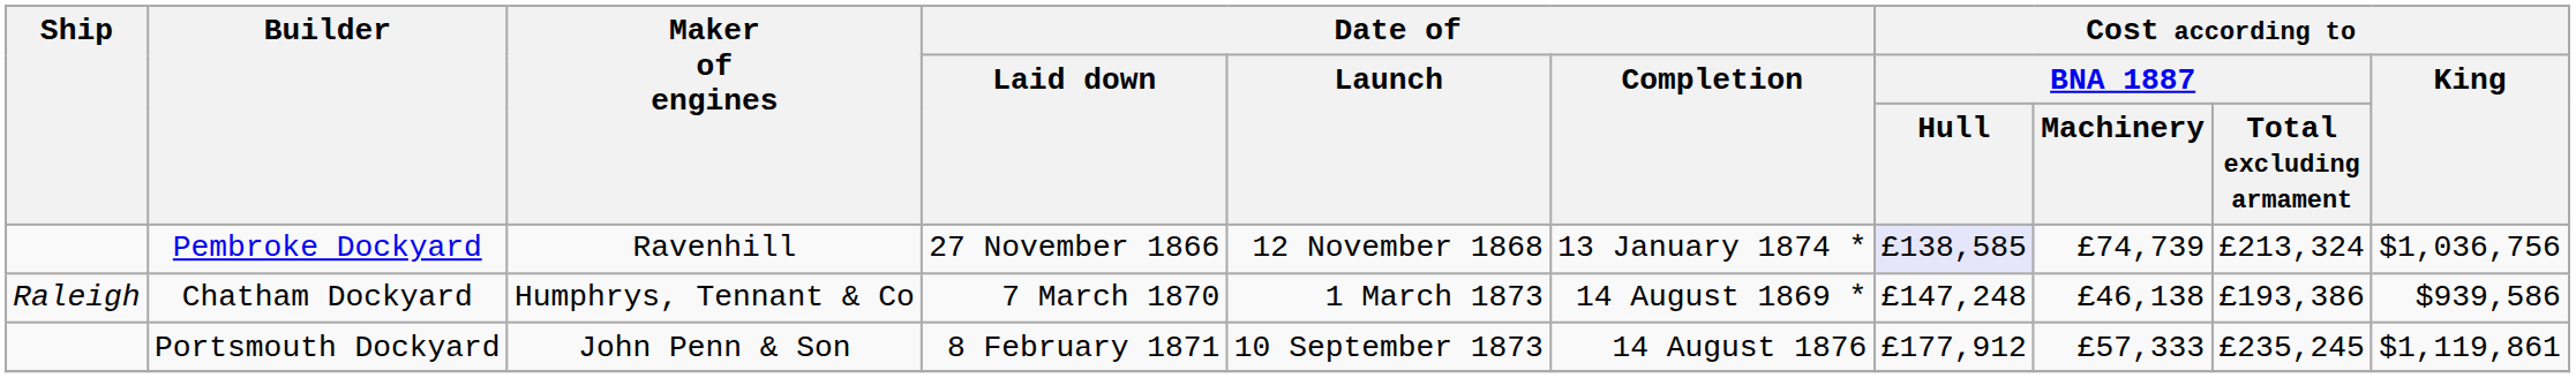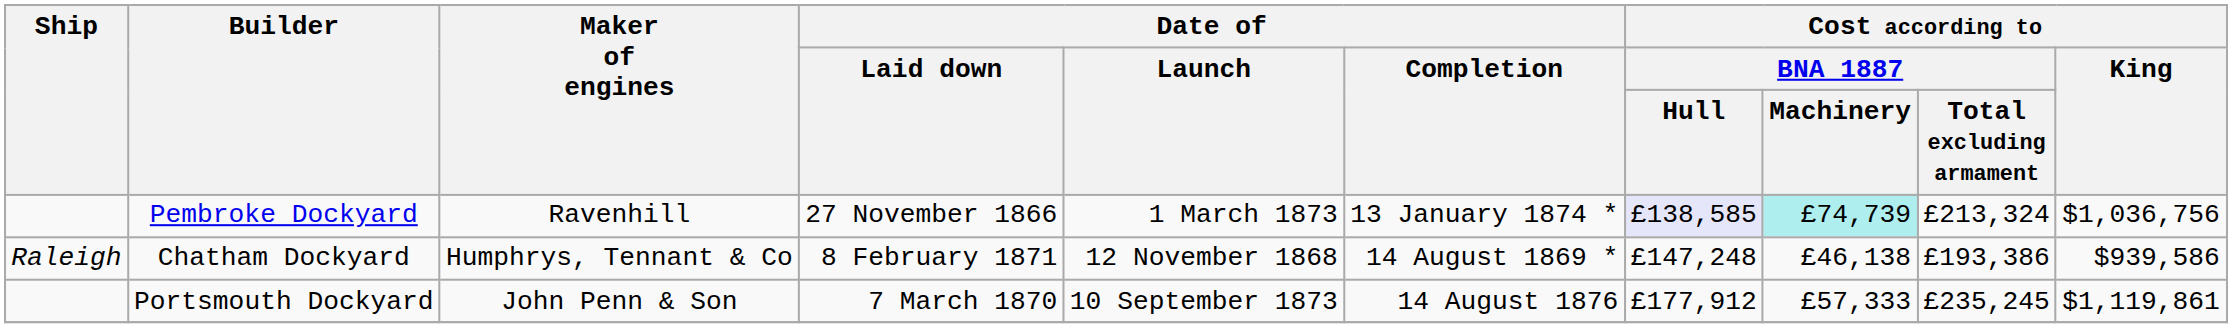Pembroke Dockyard | Date of / Launch: 12 November 1868 -> 1 March 1873
Pembroke Dockyard | Cost according to / BNA 1887 / Machinery: no background -> paleturquoise background
Chatham Dockyard | Date of / Laid down: 7 March 1870 -> 8 February 1871
Chatham Dockyard | Date of / Launch: 1 March 1873 -> 12 November 1868
Portsmouth Dockyard | Date of / Laid down: 8 February 1871 -> 7 March 1870
